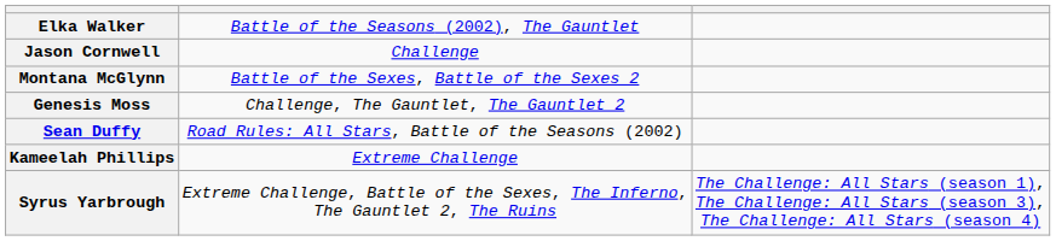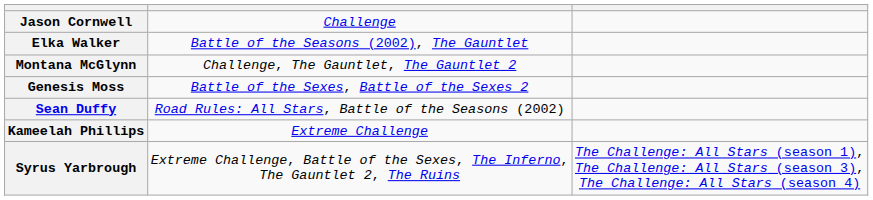rows swapped: Elka Walker <-> Jason Cornwell
Montana McGlynn | column 2: Battle of the Sexes, Battle of the Sexes 2 -> Challenge, The Gauntlet, The Gauntlet 2
Genesis Moss | column 2: Challenge, The Gauntlet, The Gauntlet 2 -> Battle of the Sexes, Battle of the Sexes 2
